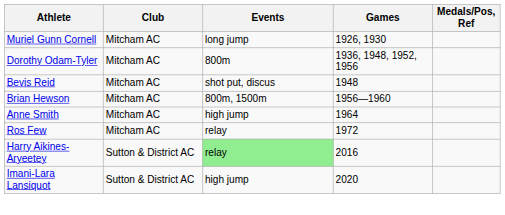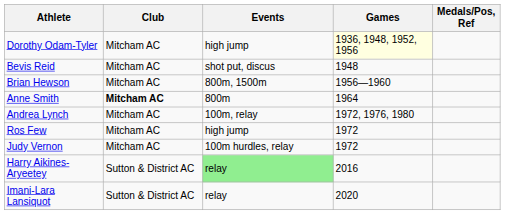- row: Muriel Gunn Cornell | Mitcham AC | long jump | 1926, 1930
Dorothy Odam-Tyler | Events: 800m -> high jump
Dorothy Odam-Tyler | Games: no background -> lightyellow background
Anne Smith | Club: normal -> bold
Anne Smith | Events: high jump -> 800m
+ row: Andrea Lynch | Mitcham AC | 100m, relay | 1972, 1976, 1980
Ros Few | Events: relay -> high jump
+ row: Judy Vernon | Mitcham AC | 100m hurdles, relay | 1972
Imani-Lara Lansiquot | Events: high jump -> relay
